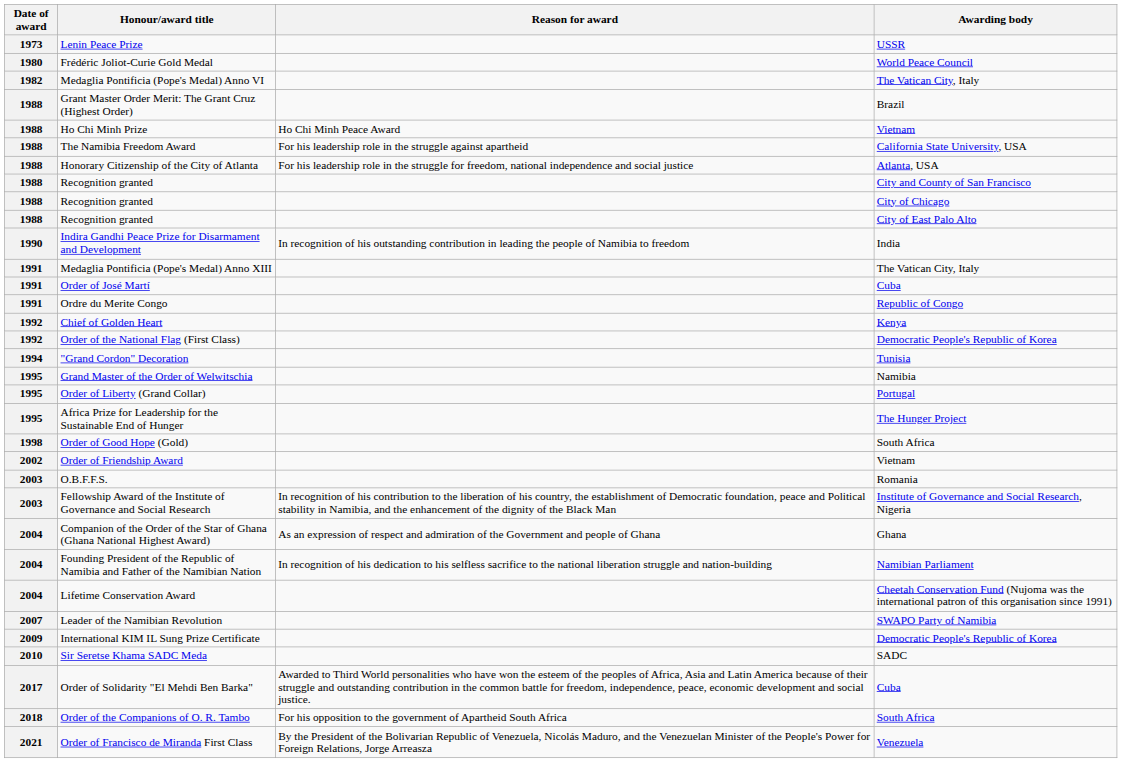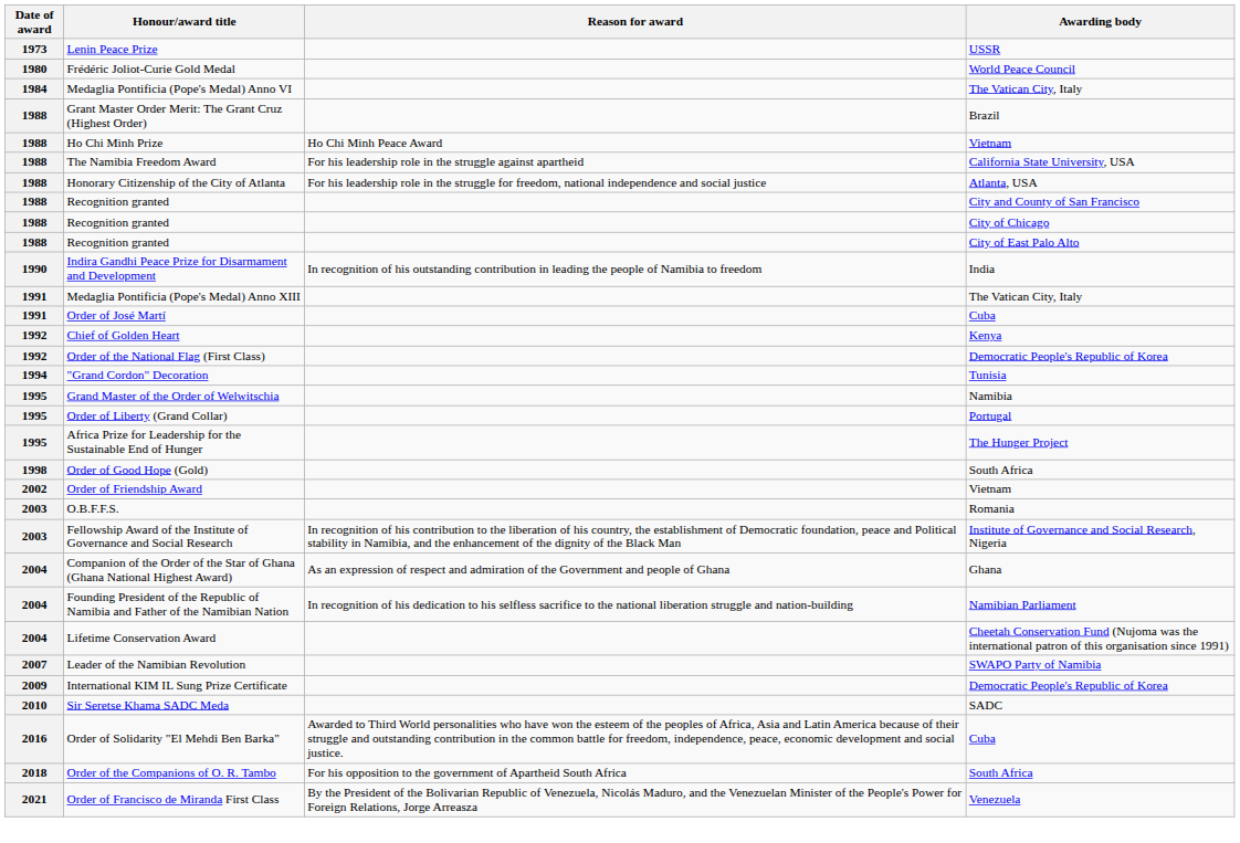Medaglia Pontificia (Pope's Medal) Anno VI | Date of award: 1982 -> 1984
- row: 1991 | Ordre du Merite Congo | Republic of Congo
Order of Solidarity "El Mehdi Ben Barka" | Date of award: 2017 -> 2016
